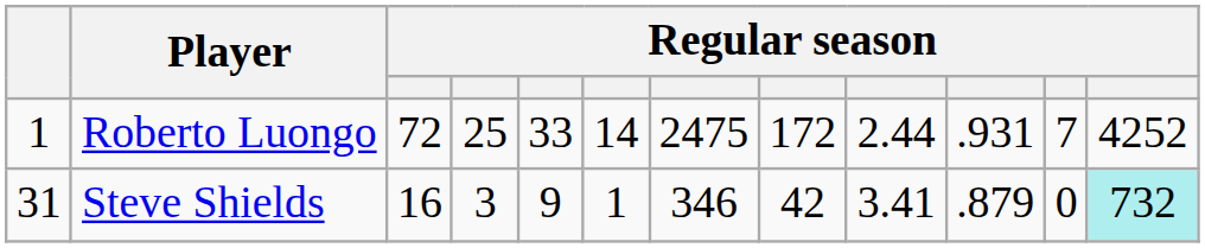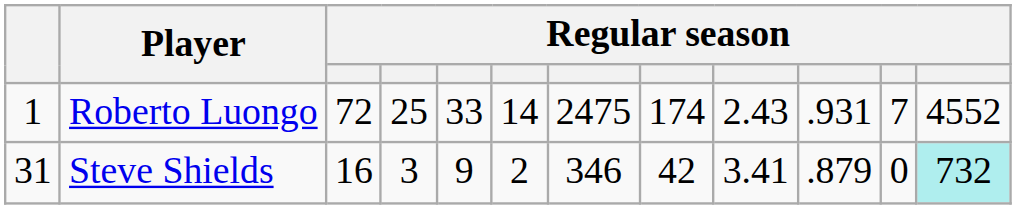Roberto Luongo | column 8: 172 -> 174
Roberto Luongo | column 9: 2.44 -> 2.43
Roberto Luongo | column 12: 4252 -> 4552
Steve Shields | column 6: 1 -> 2
